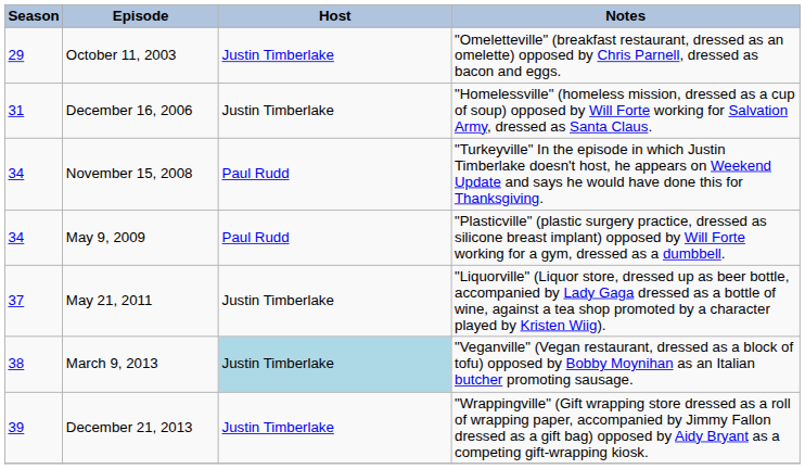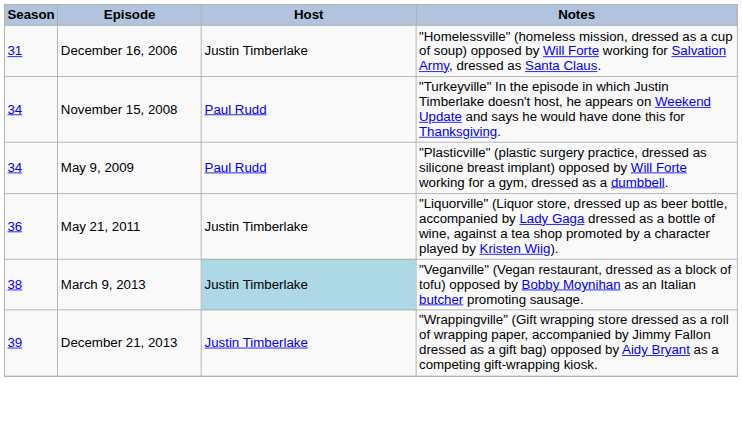- row: 29 | October 11, 2003 | Justin Timberlake | "Omeletteville" (breakfast restaurant, dressed as an omelette) opposed by Chris Parnell, dressed as bacon and eggs.
May 21, 2011 | Season: 37 -> 36
